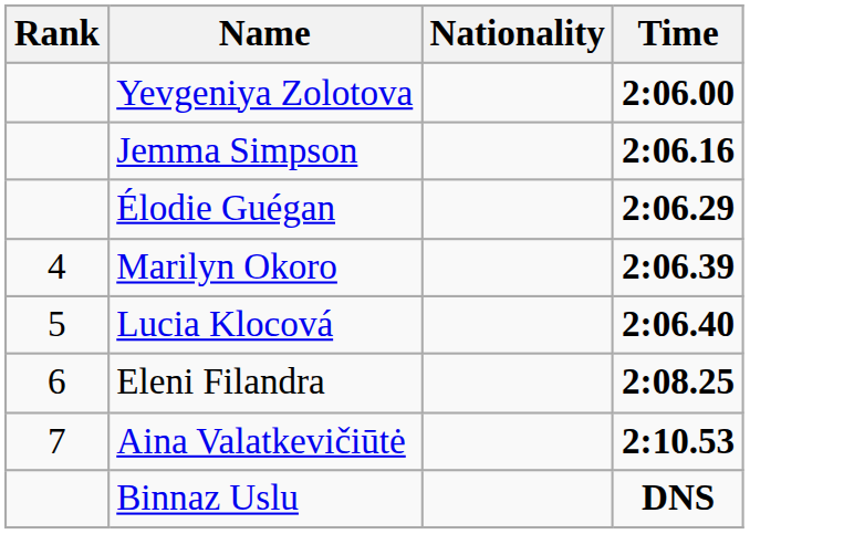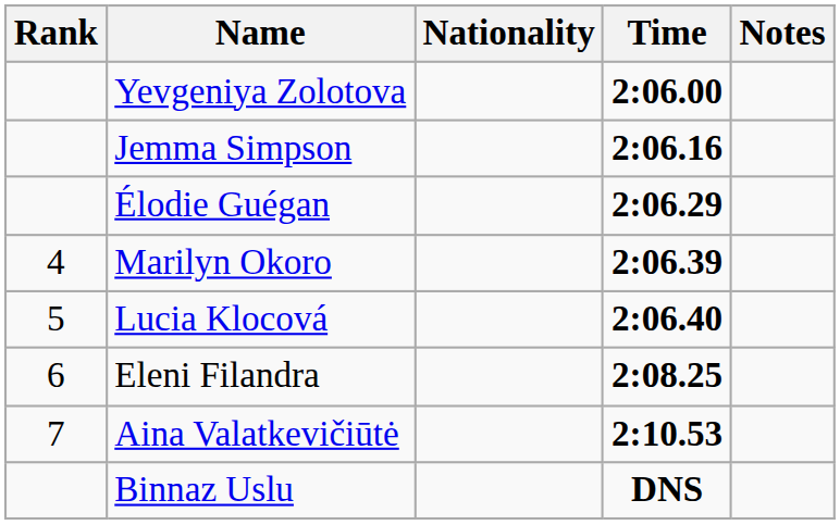+ column: Notes
